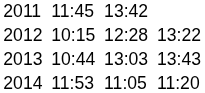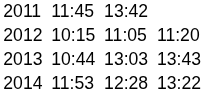2012 | column 5: 12:28 -> 11:05
2012 | column 7: 13:22 -> 11:20
2014 | column 5: 11:05 -> 12:28
2014 | column 7: 11:20 -> 13:22
